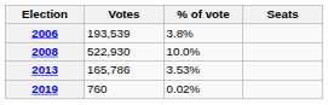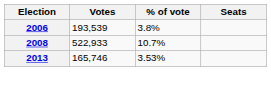2008 | Votes: 522,930 -> 522,933
2008 | % of vote: 10.0% -> 10.7%
2013 | Votes: 165,786 -> 165,746
- row: 2019 | 760 | 0.02%
